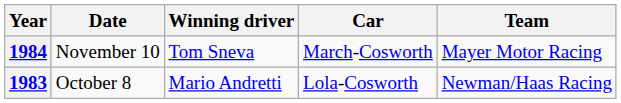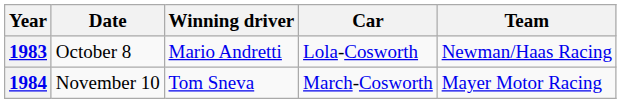rows swapped: 1983 <-> 1984
